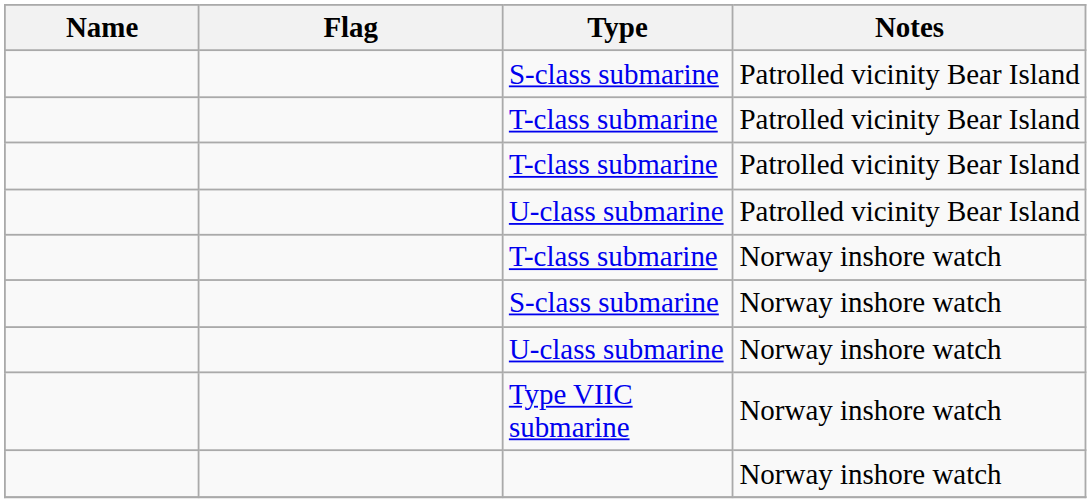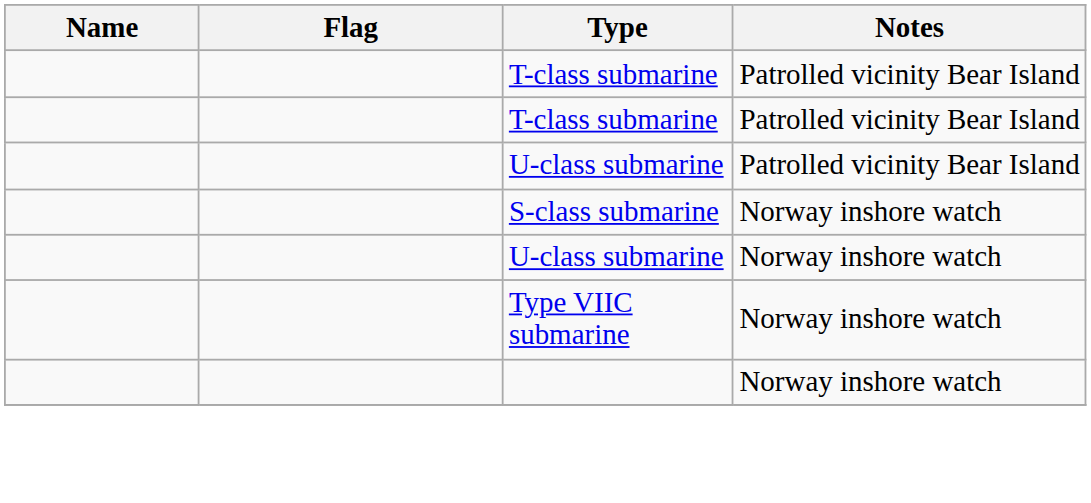- row: S-class submarine | Patrolled vicinity Bear Island
- row: T-class submarine | Norway inshore watch
